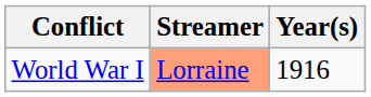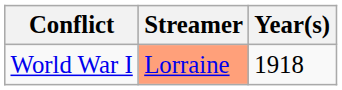World War I | Year(s): 1916 -> 1918
